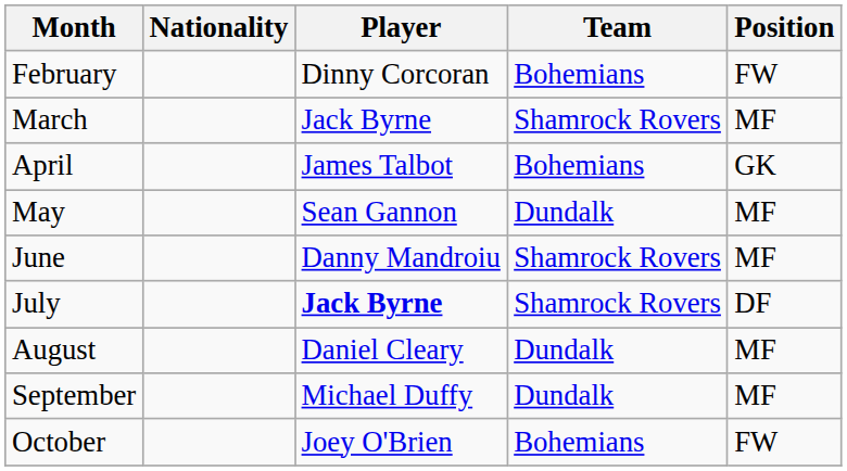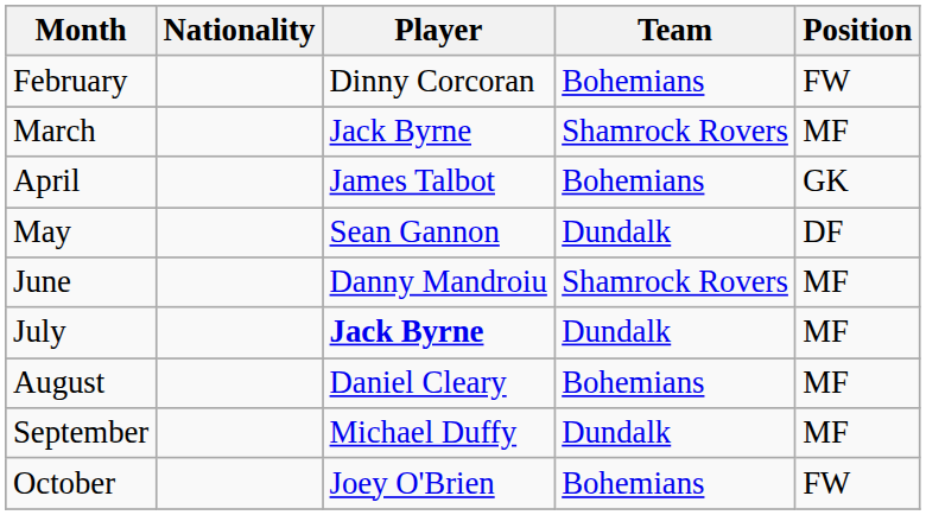May | Position: MF -> DF
July | Team: Shamrock Rovers -> Dundalk
July | Position: DF -> MF
August | Team: Dundalk -> Bohemians
